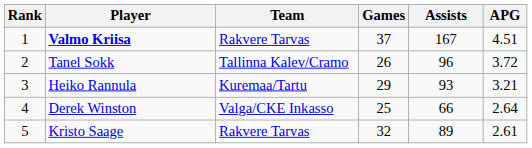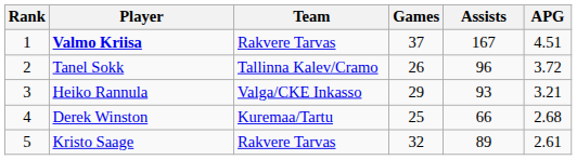Heiko Rannula | Team: Kuremaa/Tartu -> Valga/CKE Inkasso
Derek Winston | Team: Valga/CKE Inkasso -> Kuremaa/Tartu
Derek Winston | APG: 2.64 -> 2.68
